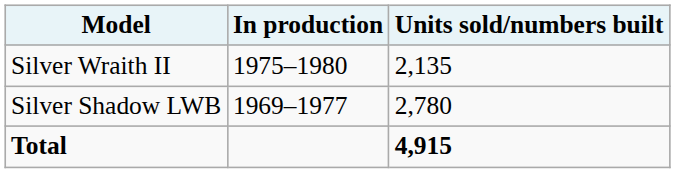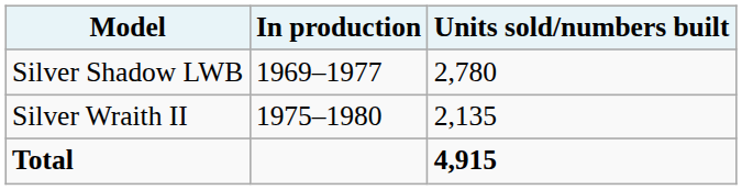rows swapped: Silver Shadow LWB <-> Silver Wraith II
